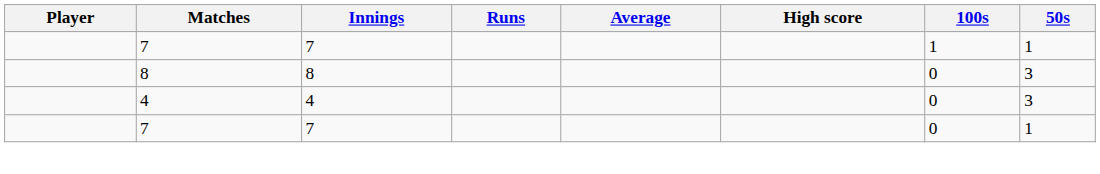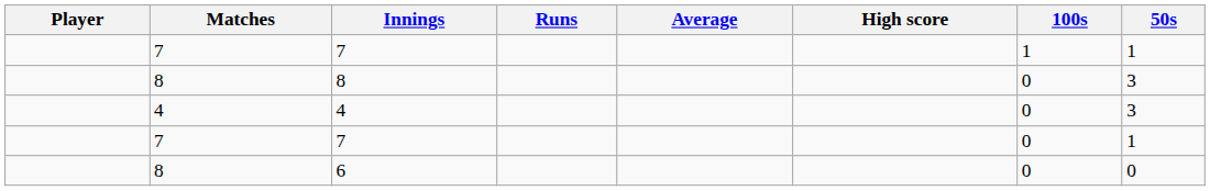+ row: 8 | 6 | 0 | 0
